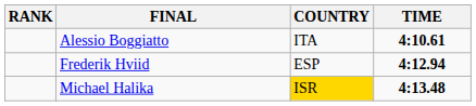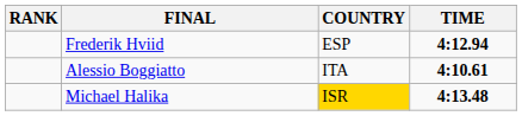rows swapped: Alessio Boggiatto <-> Frederik Hviid
